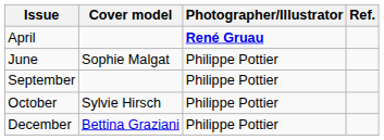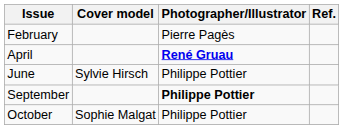+ row: February | Pierre Pagès
June | Cover model: Sophie Malgat -> Sylvie Hirsch
September | Photographer/Illustrator: normal -> bold
October | Cover model: Sylvie Hirsch -> Sophie Malgat
- row: December | Bettina Graziani | Philippe Pottier
